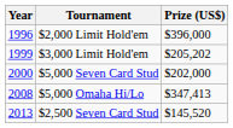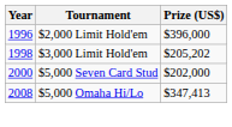$3,000 Limit Hold'em | Year: 1999 -> 1998
- row: 2013 | $2,500 Seven Card Stud | $145,520
